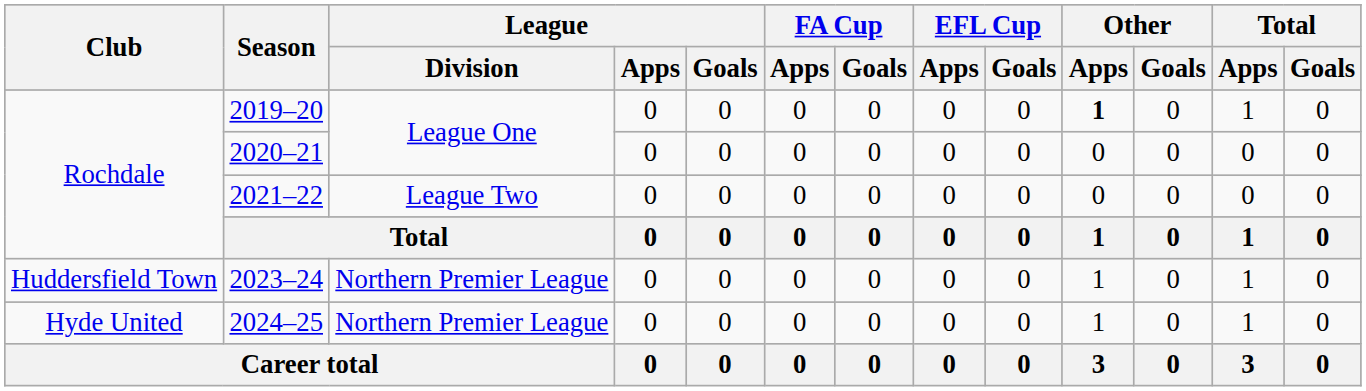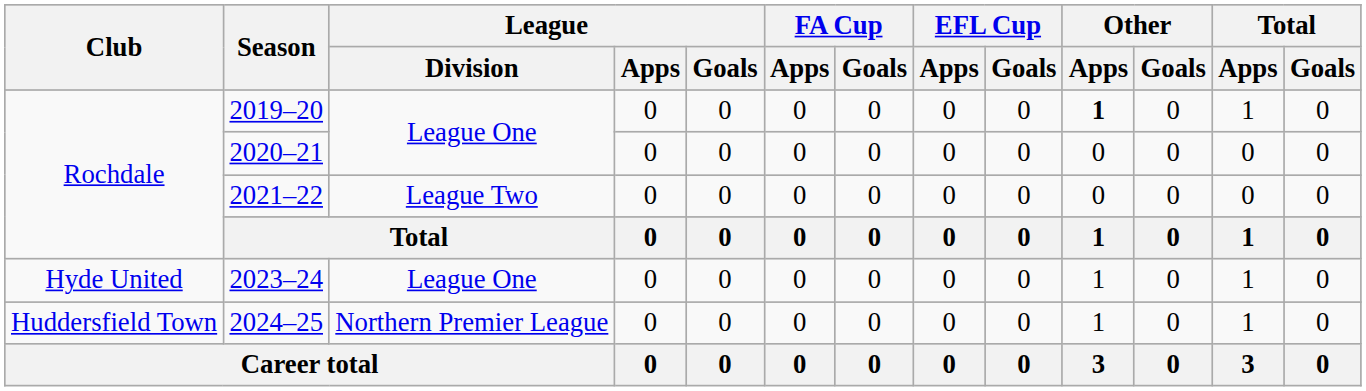2023–24 | Club: Huddersfield Town -> Hyde United
2023–24 | League / Division: Northern Premier League -> League One
2024–25 | Club: Hyde United -> Huddersfield Town
